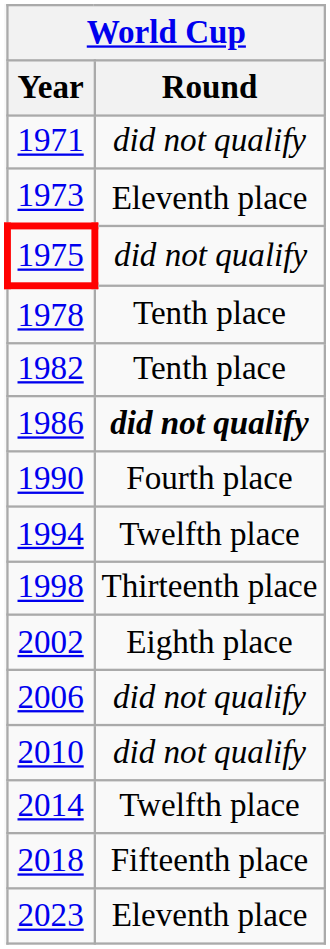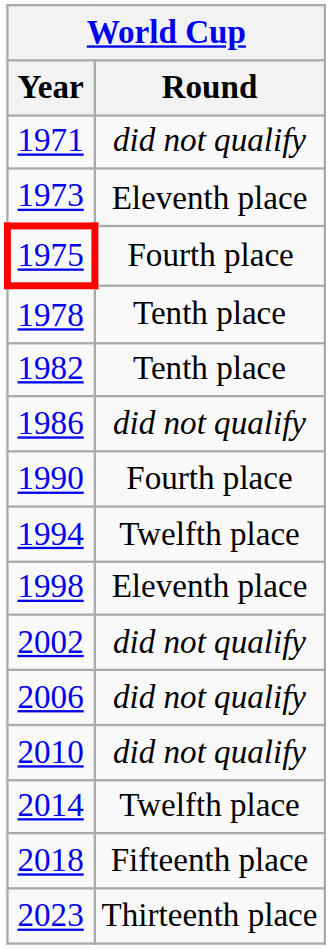1975 | Round: did not qualify -> Fourth place
1986 | Round: bold -> normal
1998 | Round: Thirteenth place -> Eleventh place
2002 | Round: Eighth place -> did not qualify
2023 | Round: Eleventh place -> Thirteenth place
